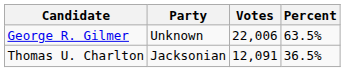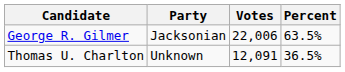George R. Gilmer | Party: Unknown -> Jacksonian
Thomas U. Charlton | Party: Jacksonian -> Unknown
